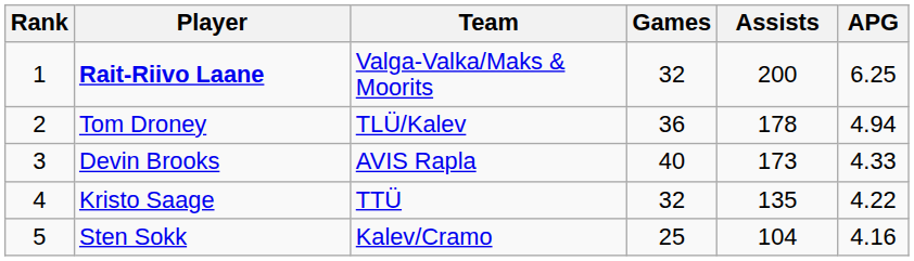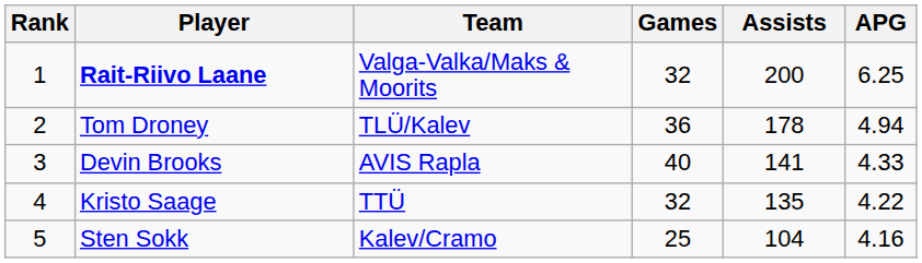Devin Brooks | Assists: 173 -> 141
